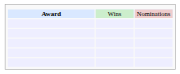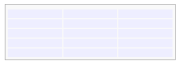- row: Award | Wins | Nominations
